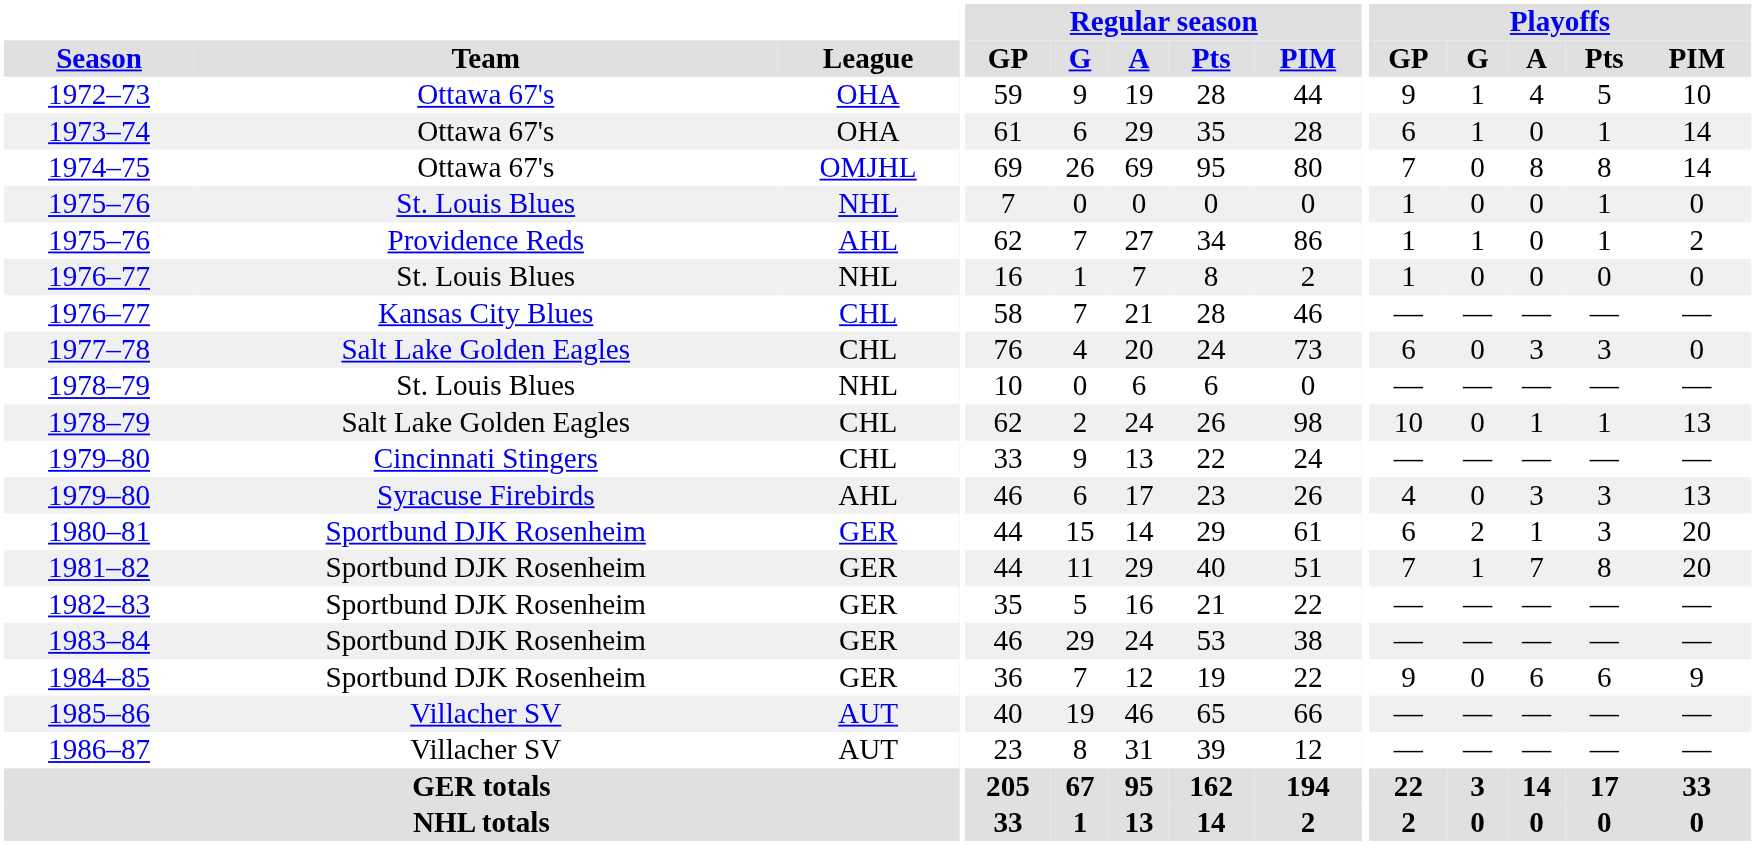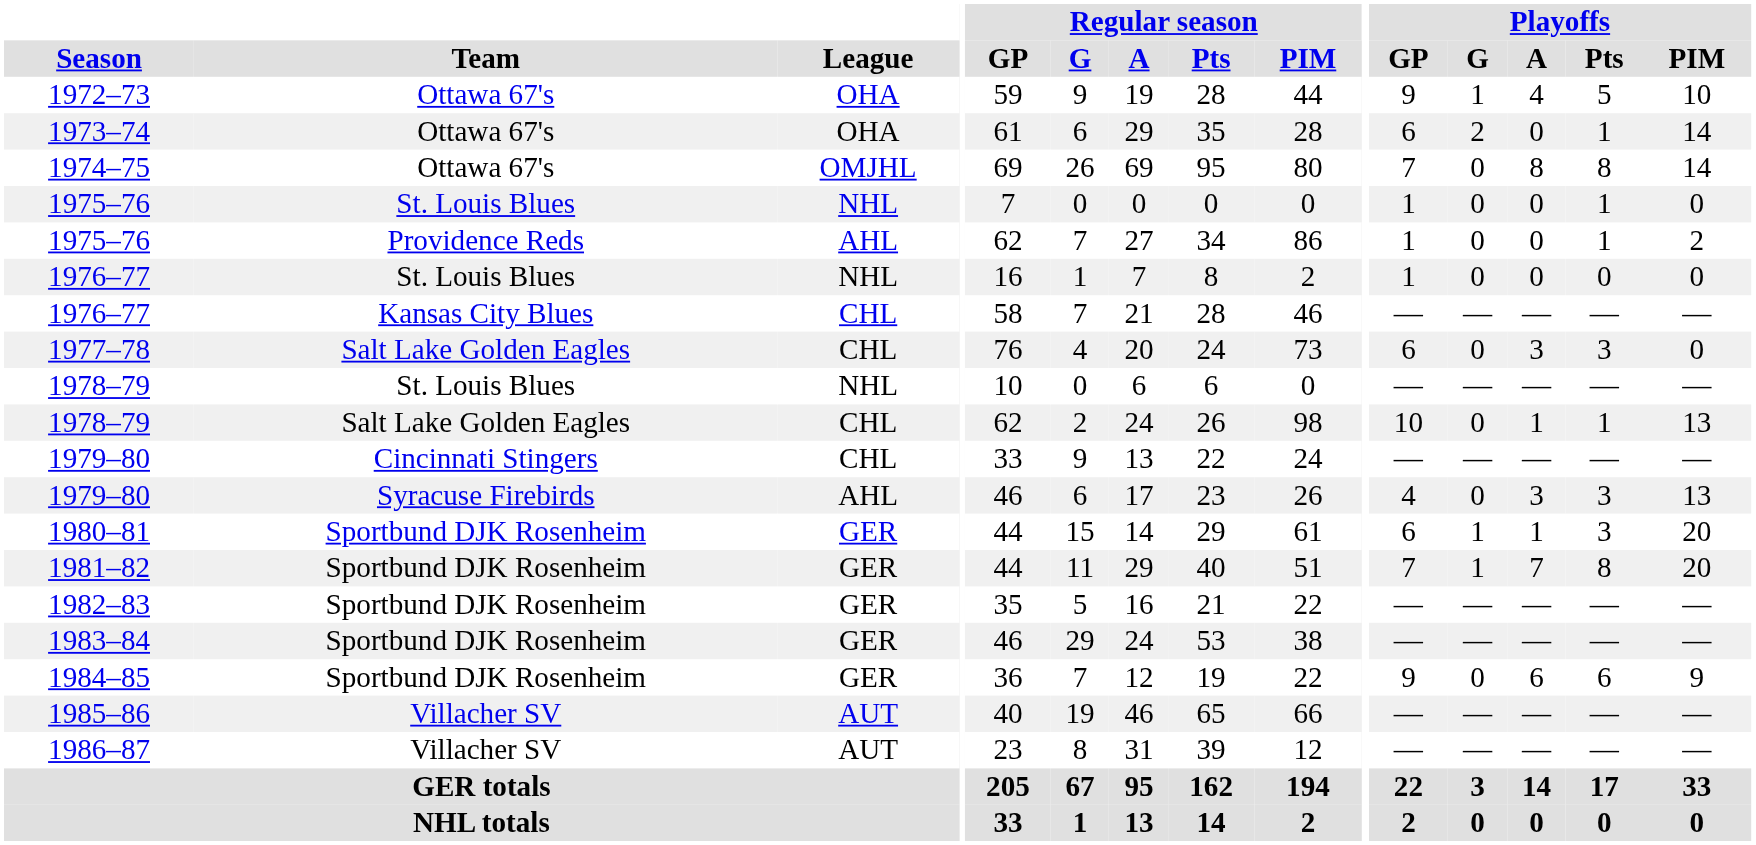1973–74 | Playoffs / G: 1 -> 2
1975–76 / Providence Reds | Playoffs / G: 1 -> 0
1980–81 | Playoffs / G: 2 -> 1
